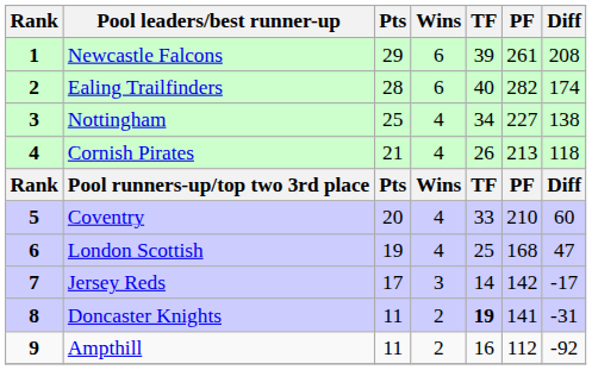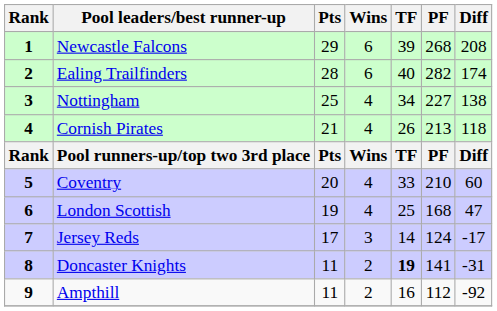Newcastle Falcons | PF: 261 -> 268
Jersey Reds | PF: 142 -> 124
